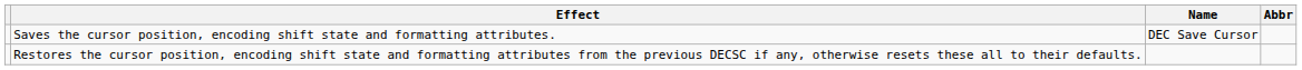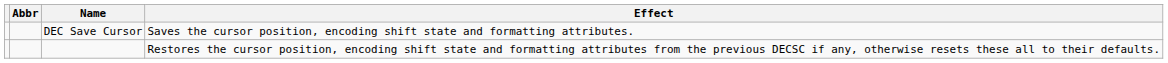columns swapped: Abbr <-> Effect
